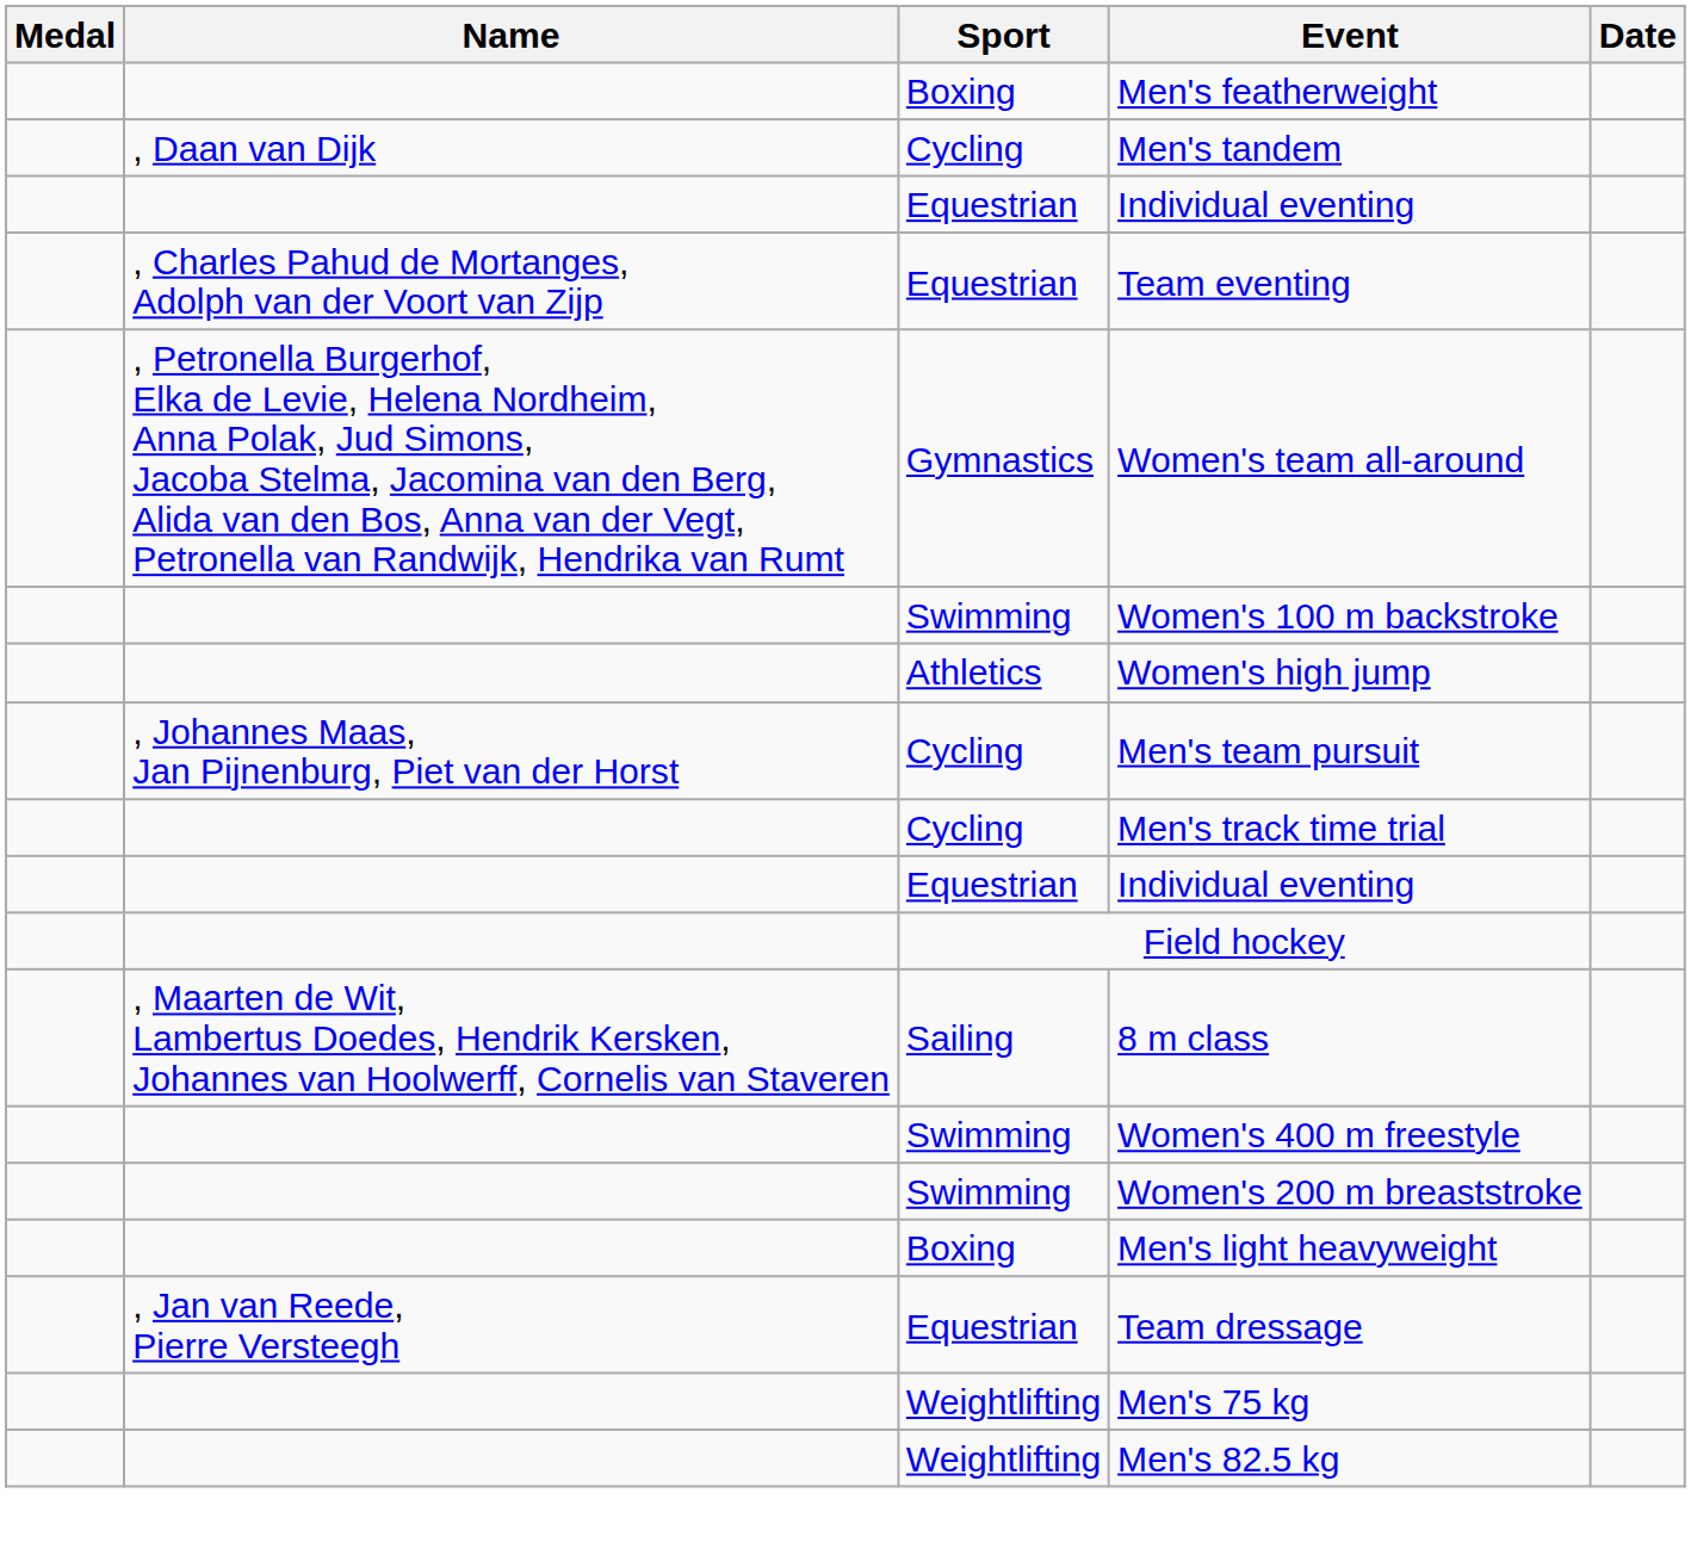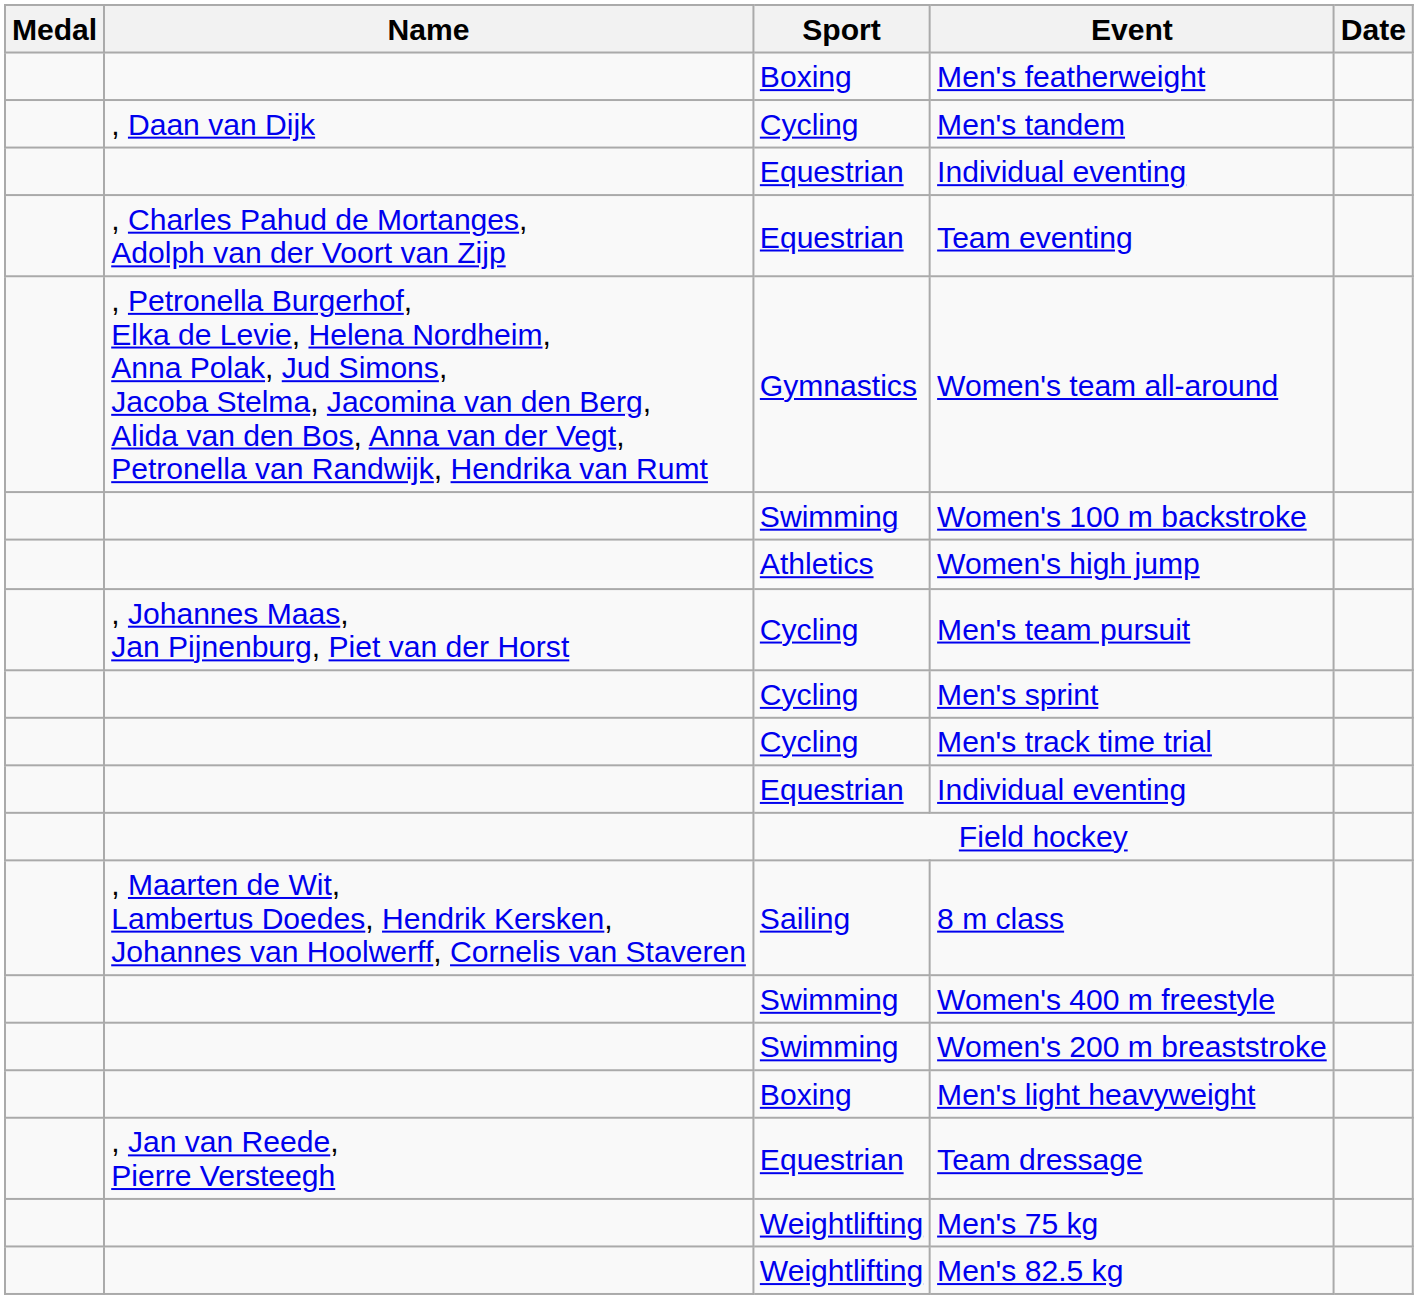+ row: Cycling | Men's sprint
